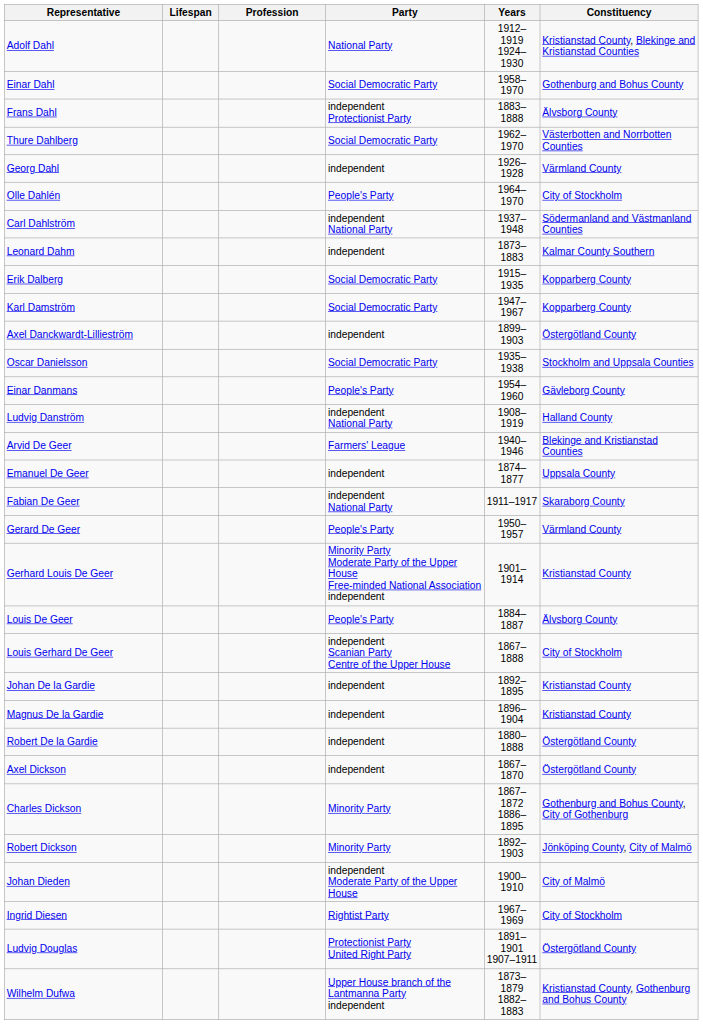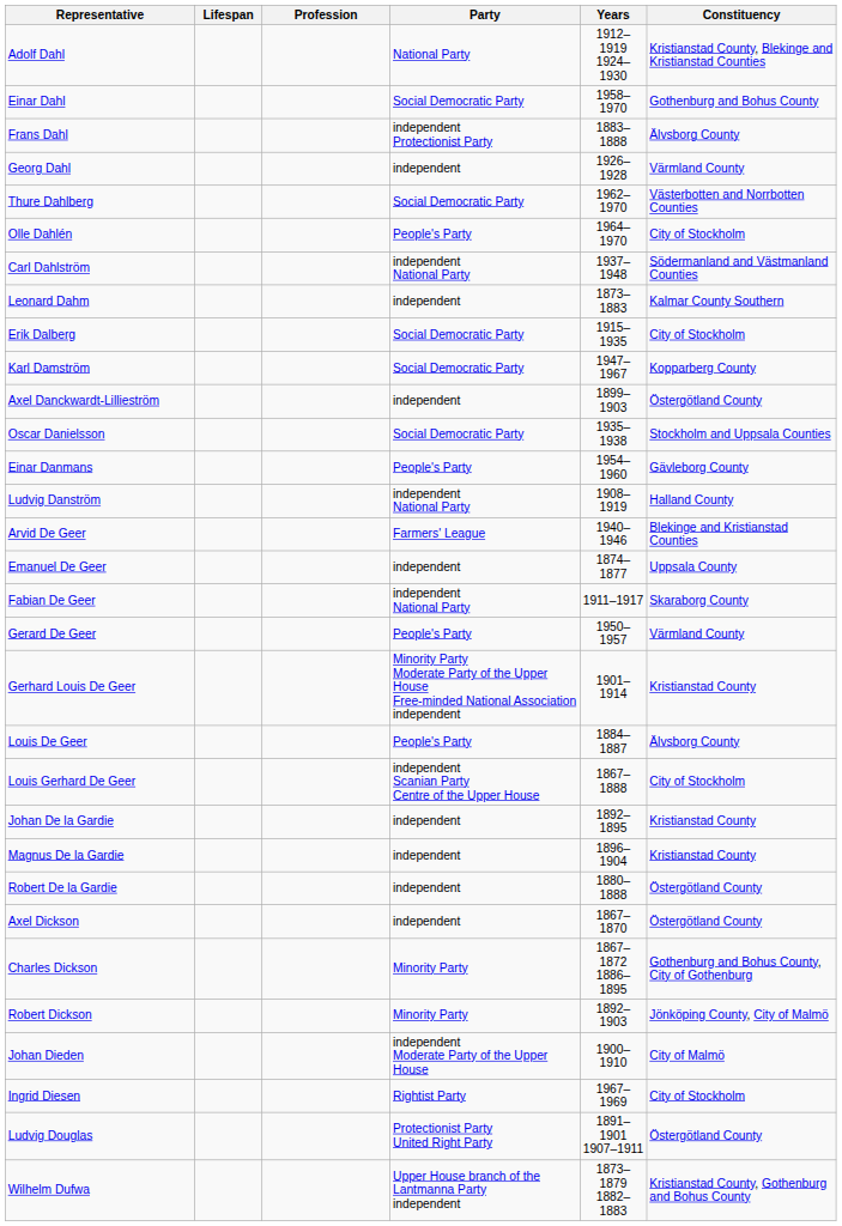rows swapped: Georg Dahl <-> Thure Dahlberg
Erik Dalberg | Constituency: Kopparberg County -> City of Stockholm
